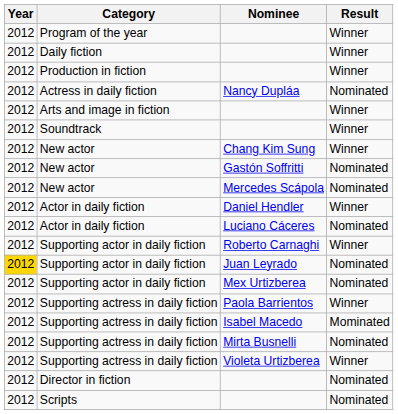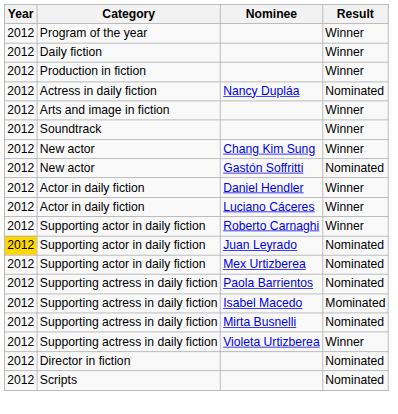- row: 2012 | New actor | Mercedes Scápola | Nominated
Luciano Cáceres | Result: Nominated -> Winner
Paola Barrientos | Result: Winner -> Nominated
